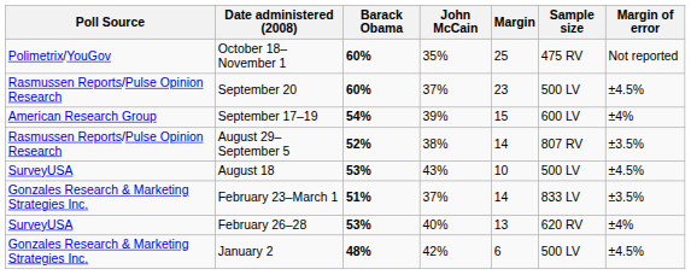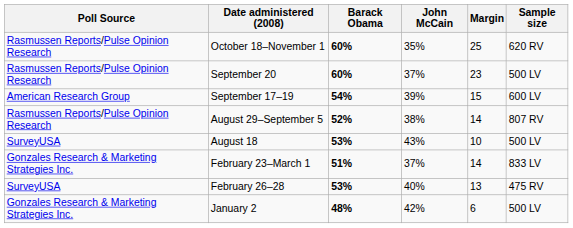- column: Margin of error | Not reported | ±4.5% | ±4% | ±3.5% | ±4.5% | ±3.5% | ±4% | ±4.5%
October 18–November 1 | Poll Source: Polimetrix/YouGov -> Rasmussen Reports/Pulse Opinion Research
October 18–November 1 | Sample size: 475 RV -> 620 RV
February 26–28 | Sample size: 620 RV -> 475 RV
